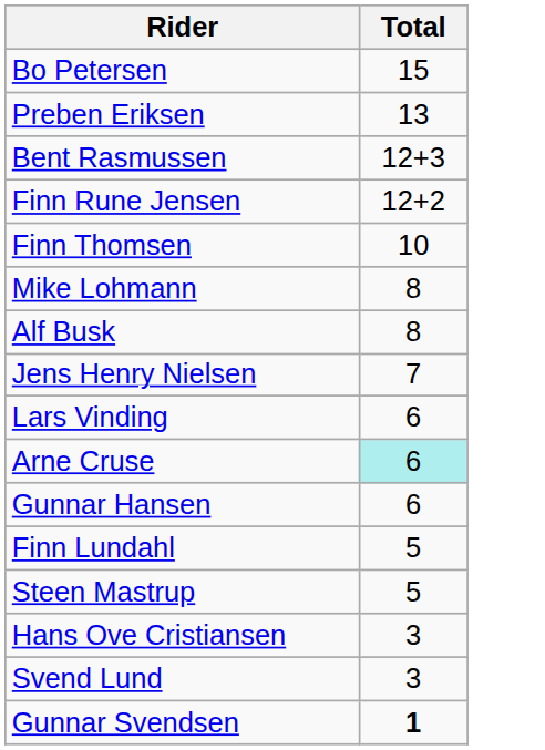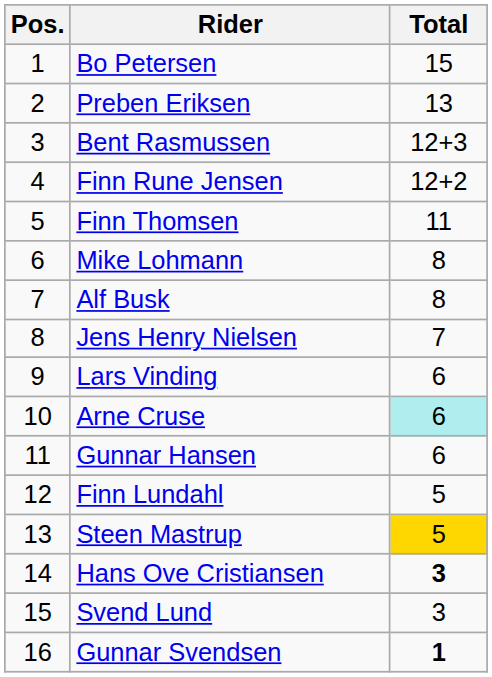+ column: Pos. | 1 | 2 | 3 | 4 | 5 | 6 | 7 | 8 | 9 | 10 | 11 | 12 | 13 | 14 | 15 | 16
Finn Thomsen | Total: 10 -> 11
Steen Mastrup | Total: no background -> gold background
Hans Ove Cristiansen | Total: normal -> bold
